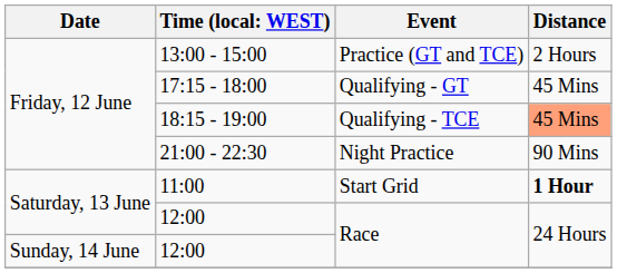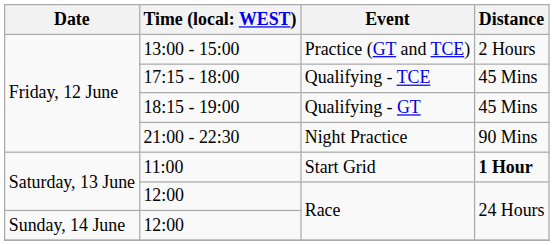17:15 - 18:00 | Event: Qualifying - GT -> Qualifying - TCE
18:15 - 19:00 | Event: Qualifying - TCE -> Qualifying - GT
18:15 - 19:00 | Distance: lightsalmon background -> no background
